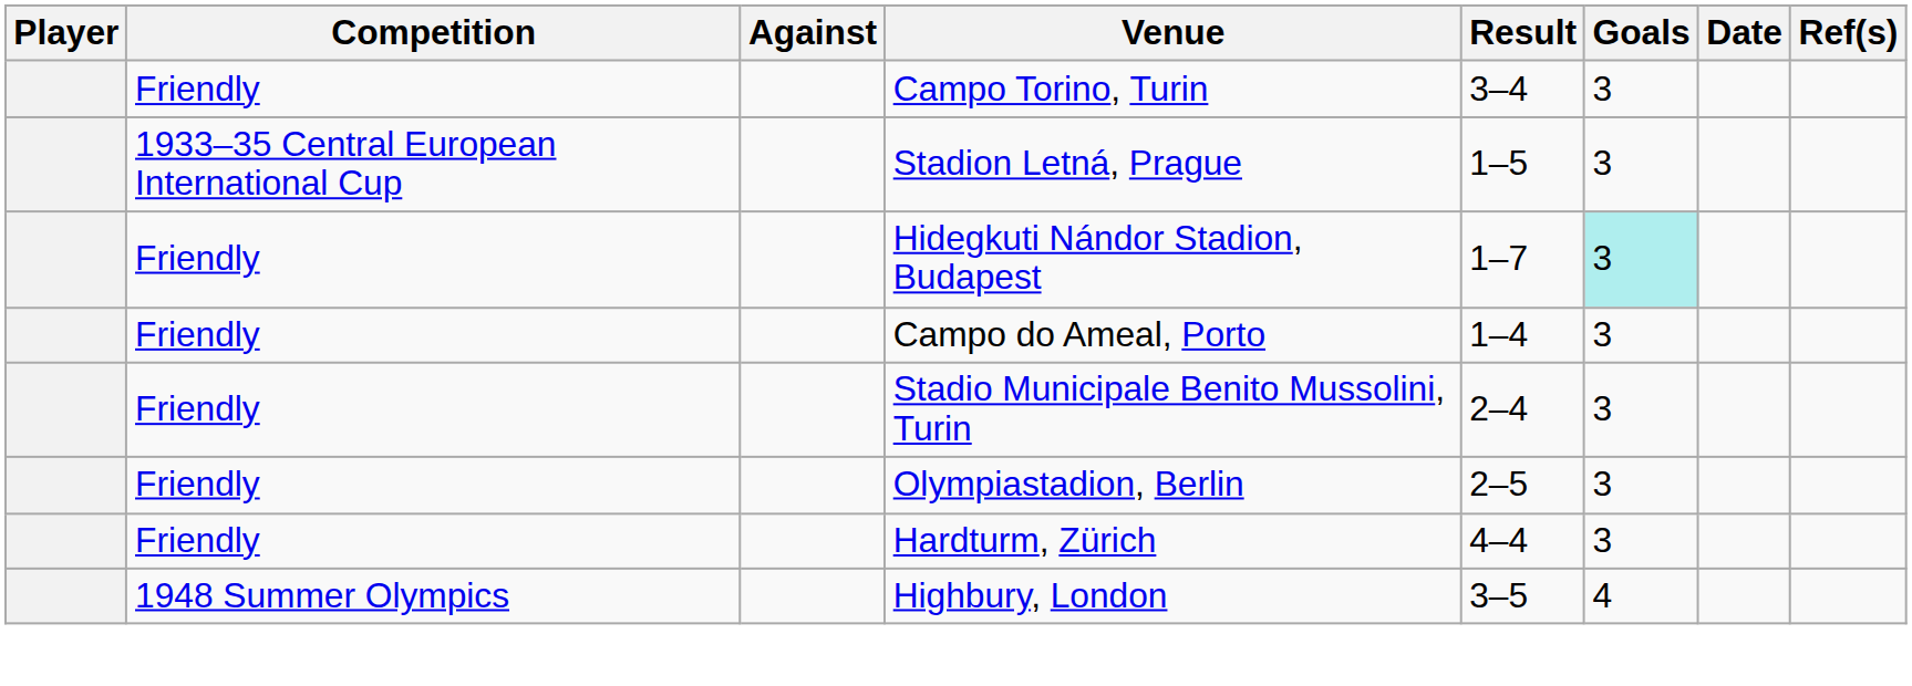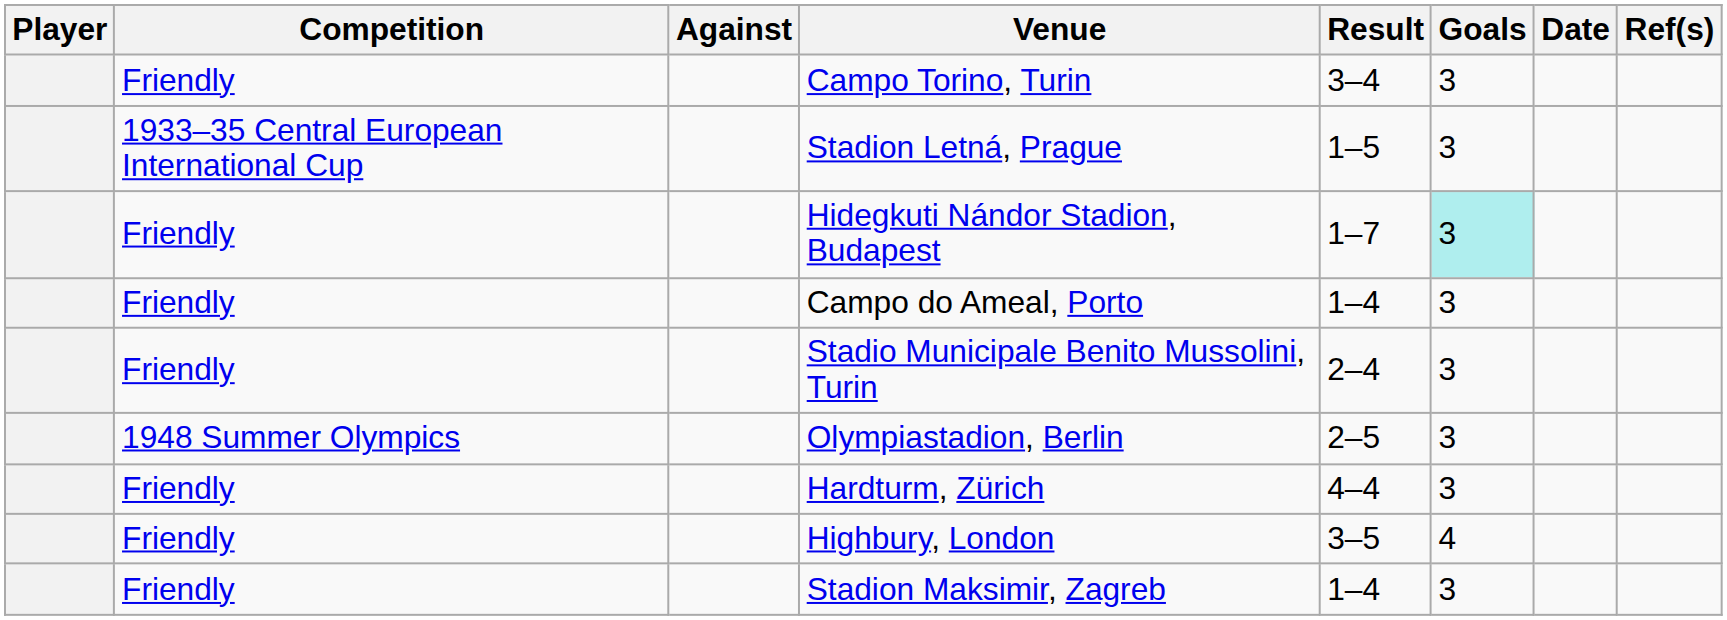Olympiastadion, Berlin | Competition: Friendly -> 1948 Summer Olympics
Highbury, London | Competition: 1948 Summer Olympics -> Friendly
+ row: Friendly | Stadion Maksimir, Zagreb | 1–4 | 3
